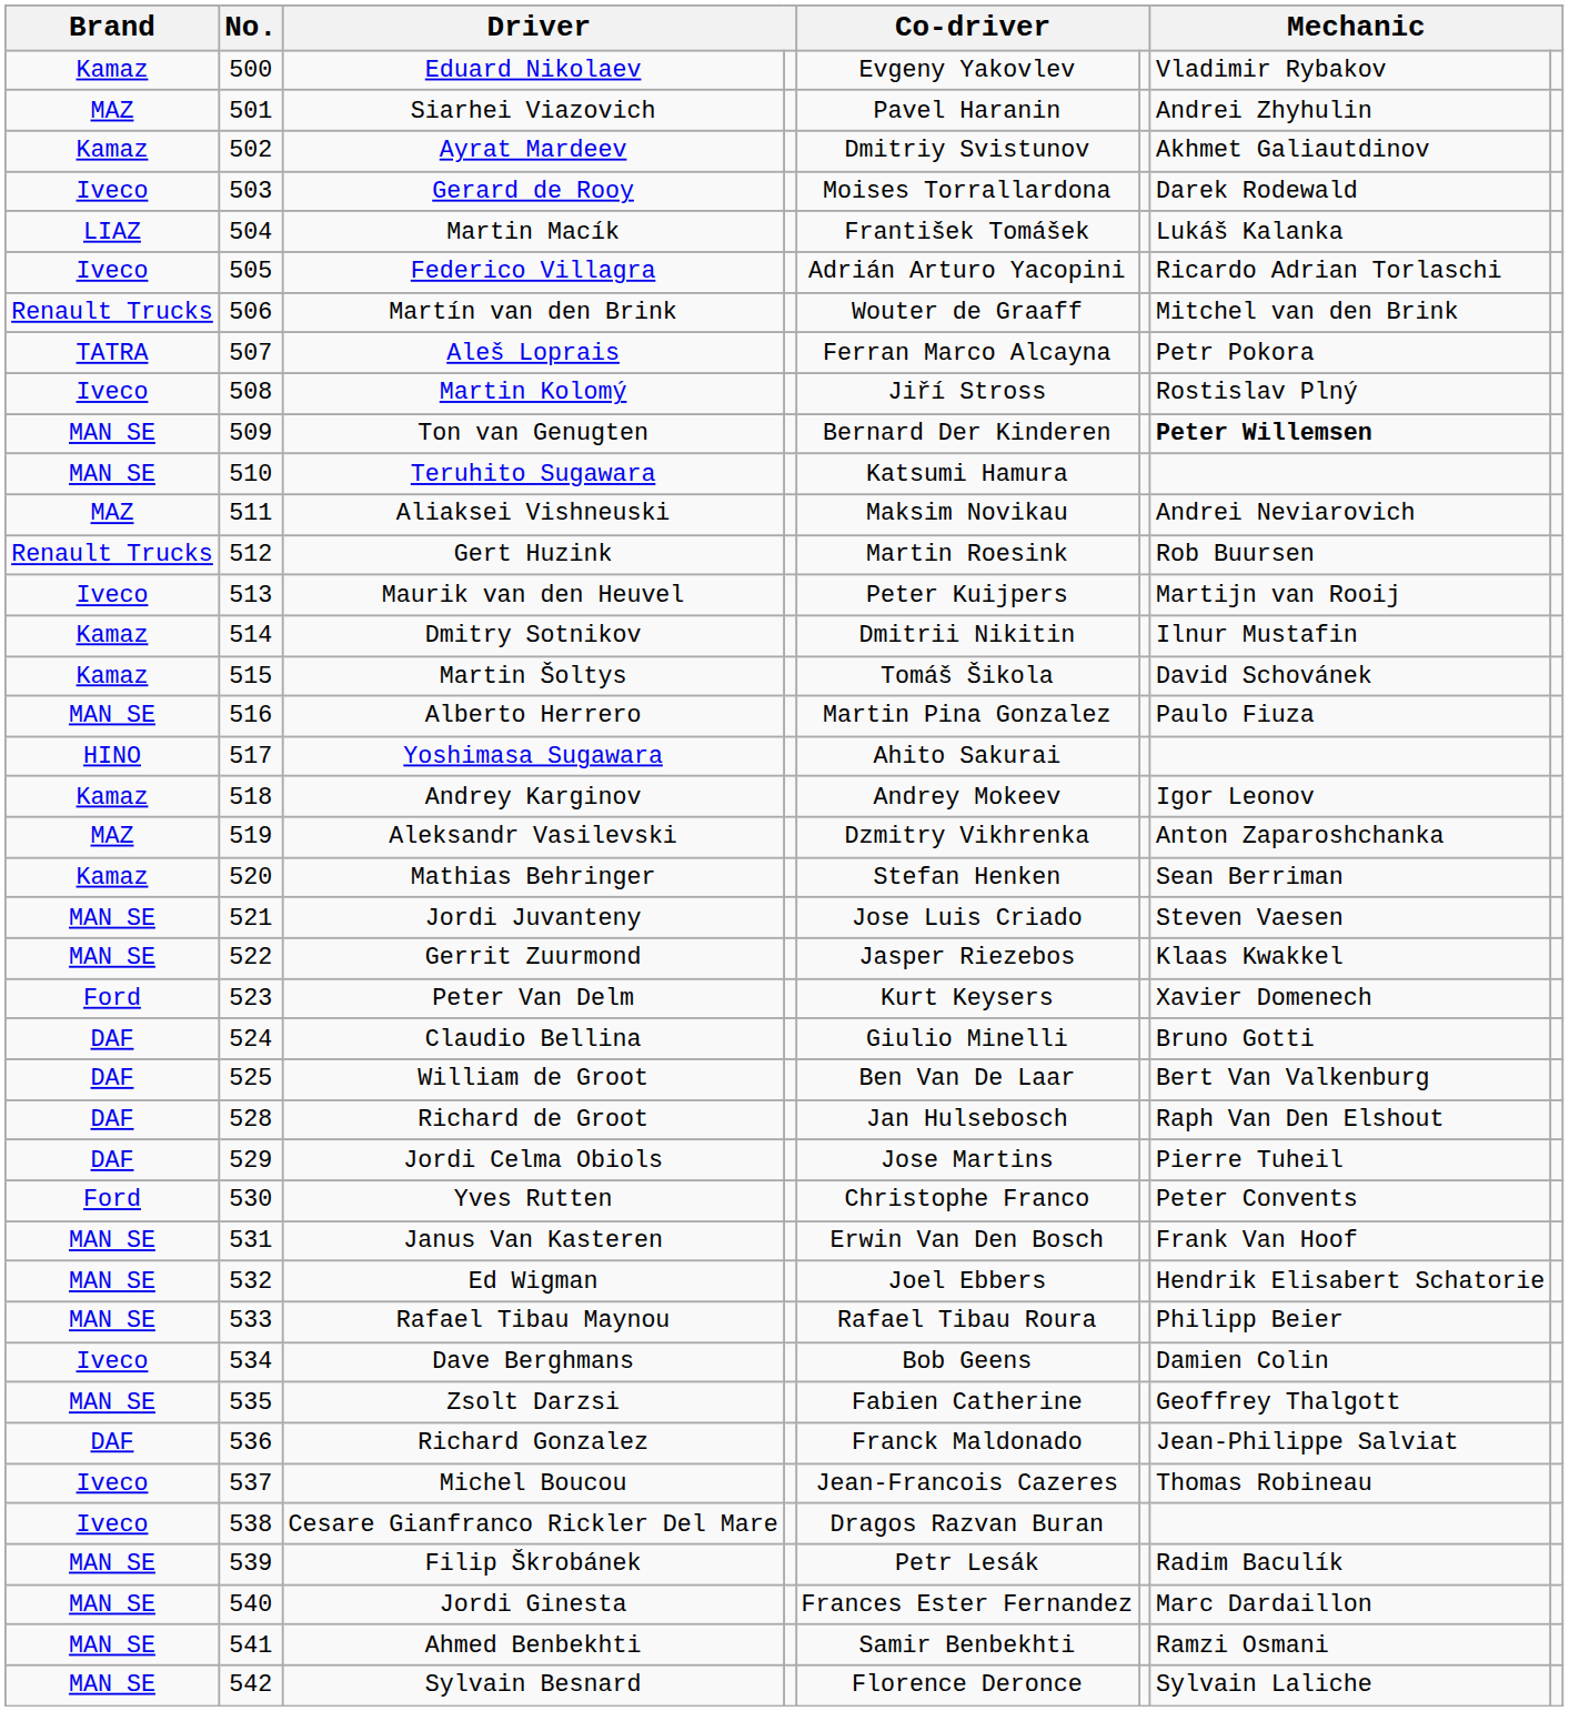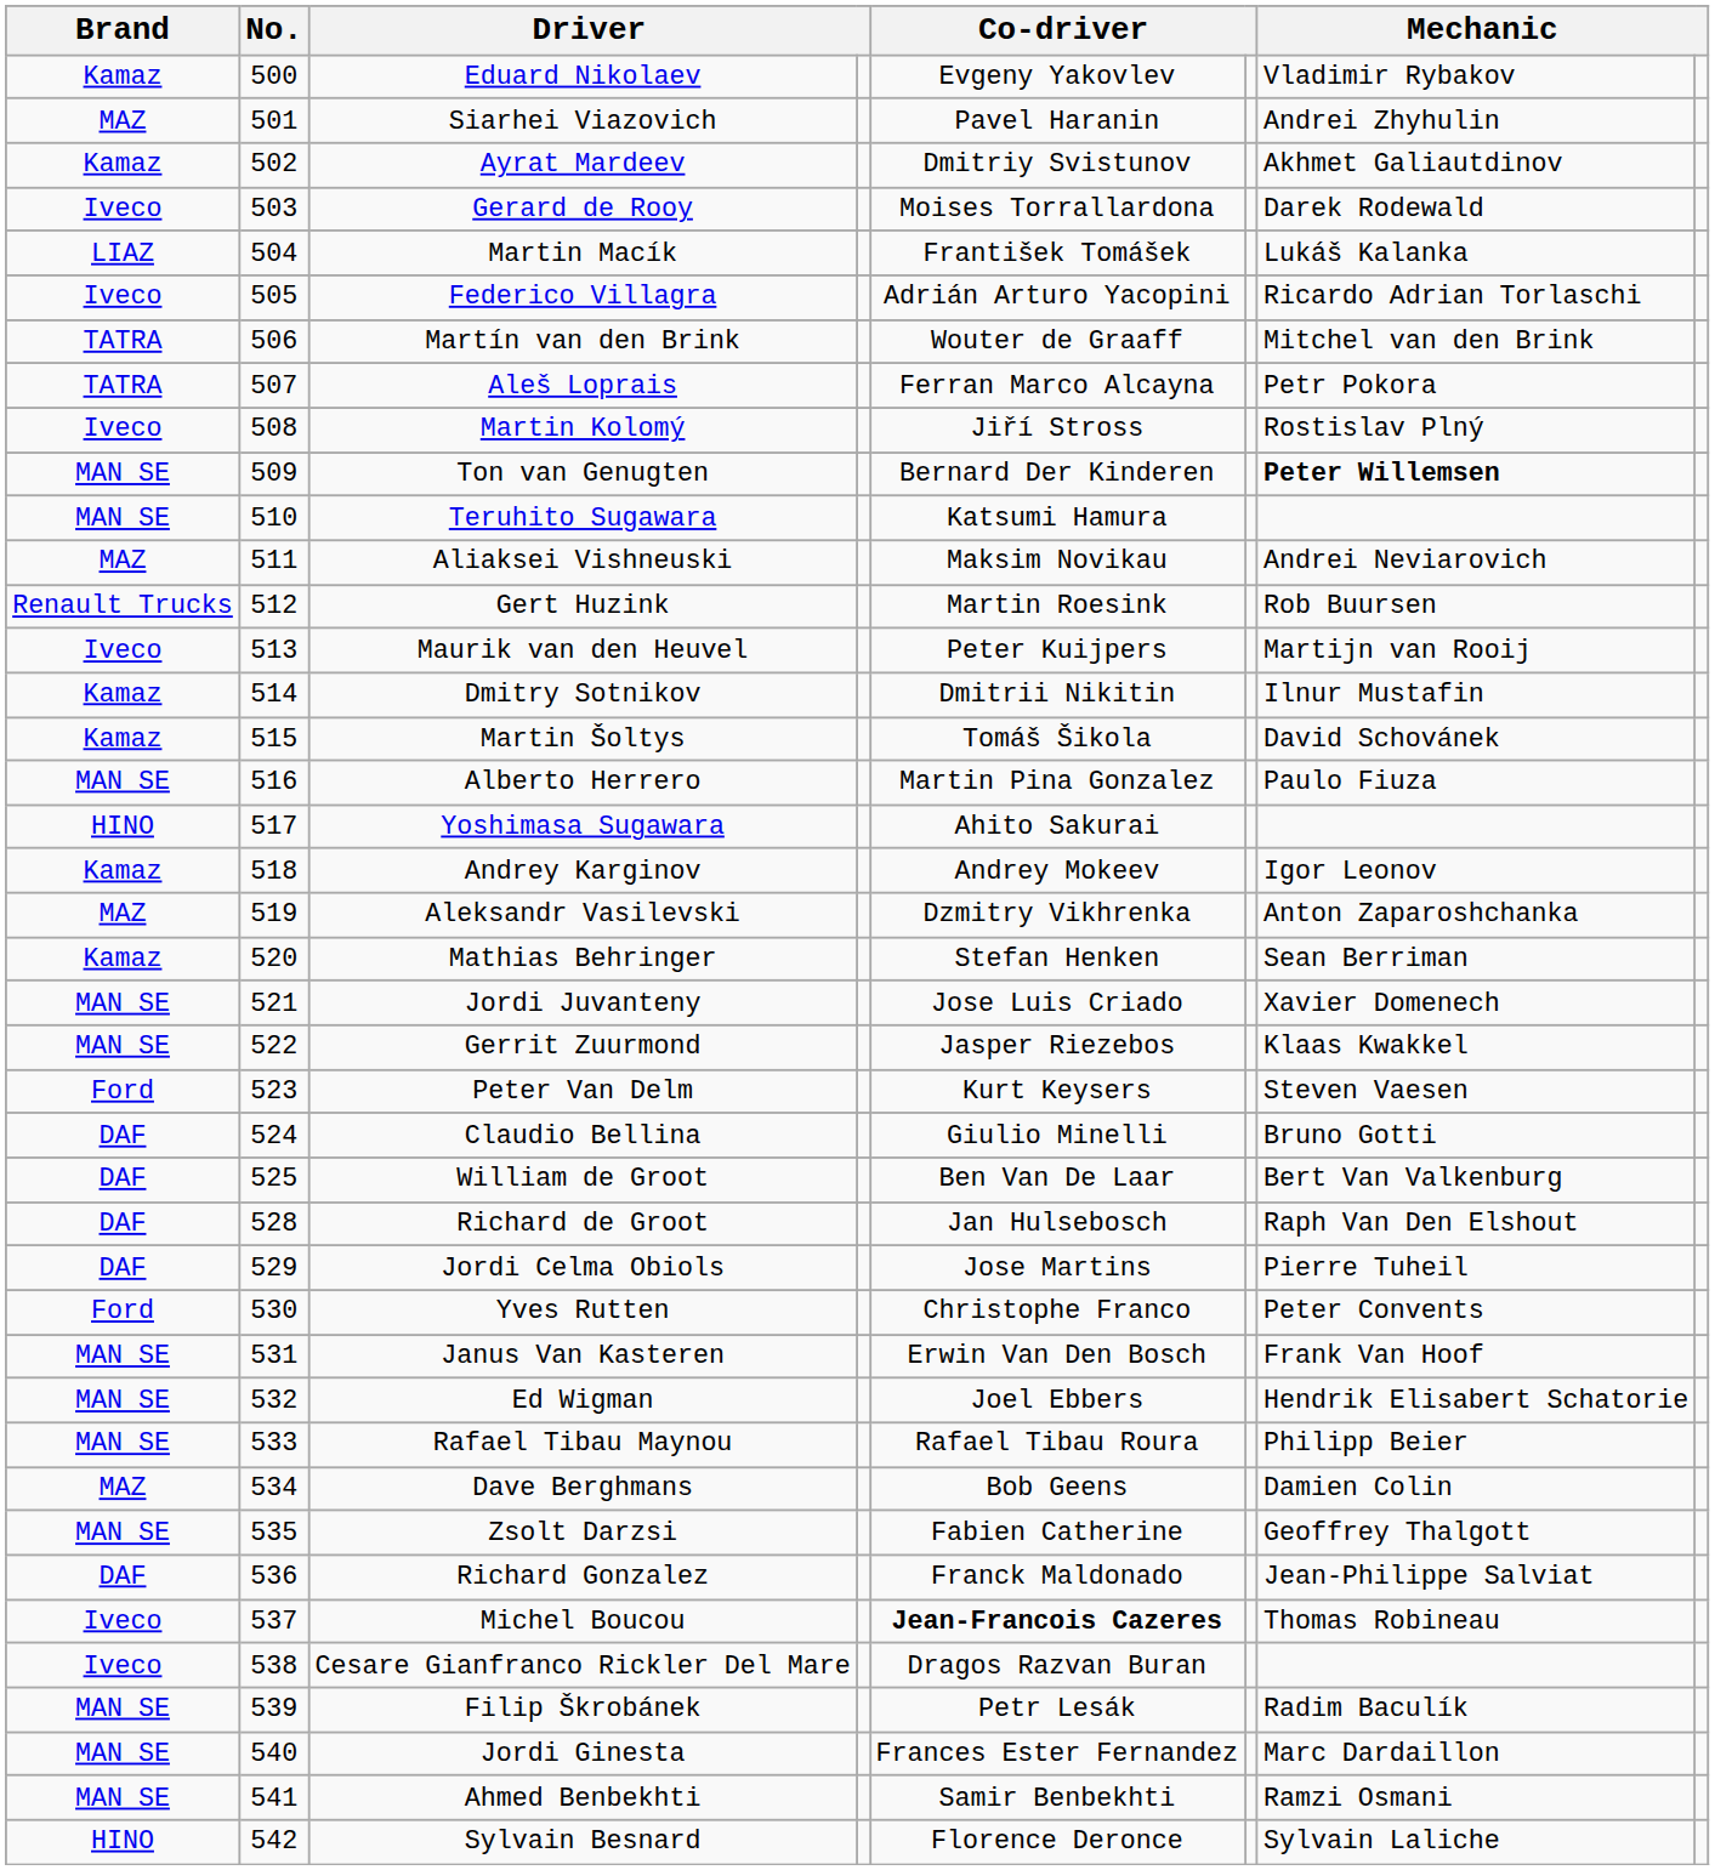Martín van den Brink | Brand: Renault Trucks -> TATRA
Jordi Juvanteny | column 7: Steven Vaesen -> Xavier Domenech
Peter Van Delm | column 7: Xavier Domenech -> Steven Vaesen
Dave Berghmans | Brand: Iveco -> MAZ
Michel Boucou | column 5: normal -> bold
Sylvain Besnard | Brand: MAN SE -> HINO
